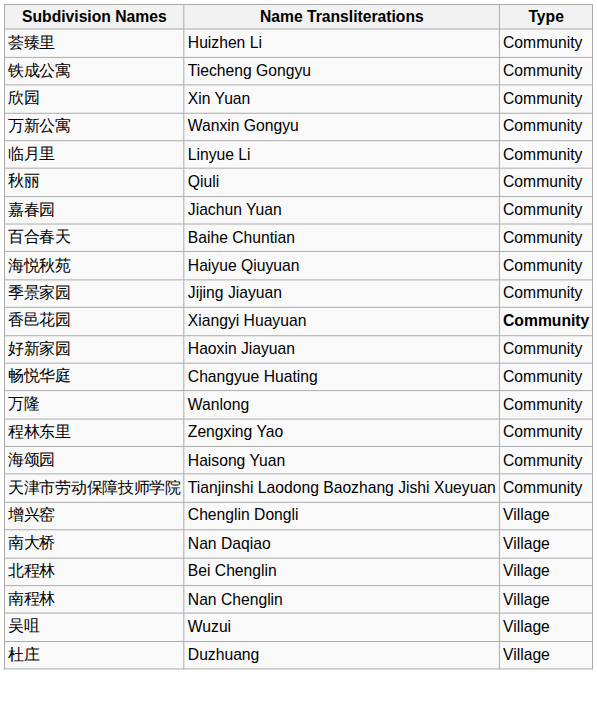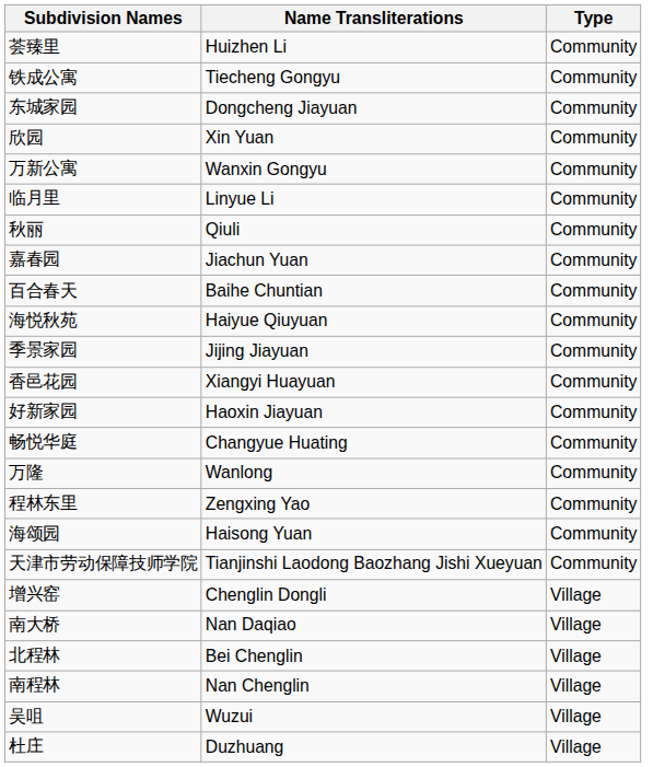+ row: 东城家园 | Dongcheng Jiayuan | Community
香邑花园 | Type: bold -> normal
